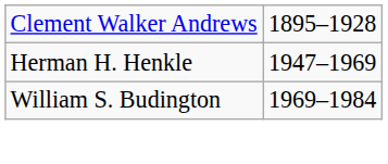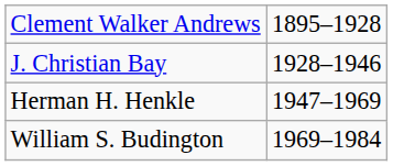+ row: J. Christian Bay | 1928–1946
